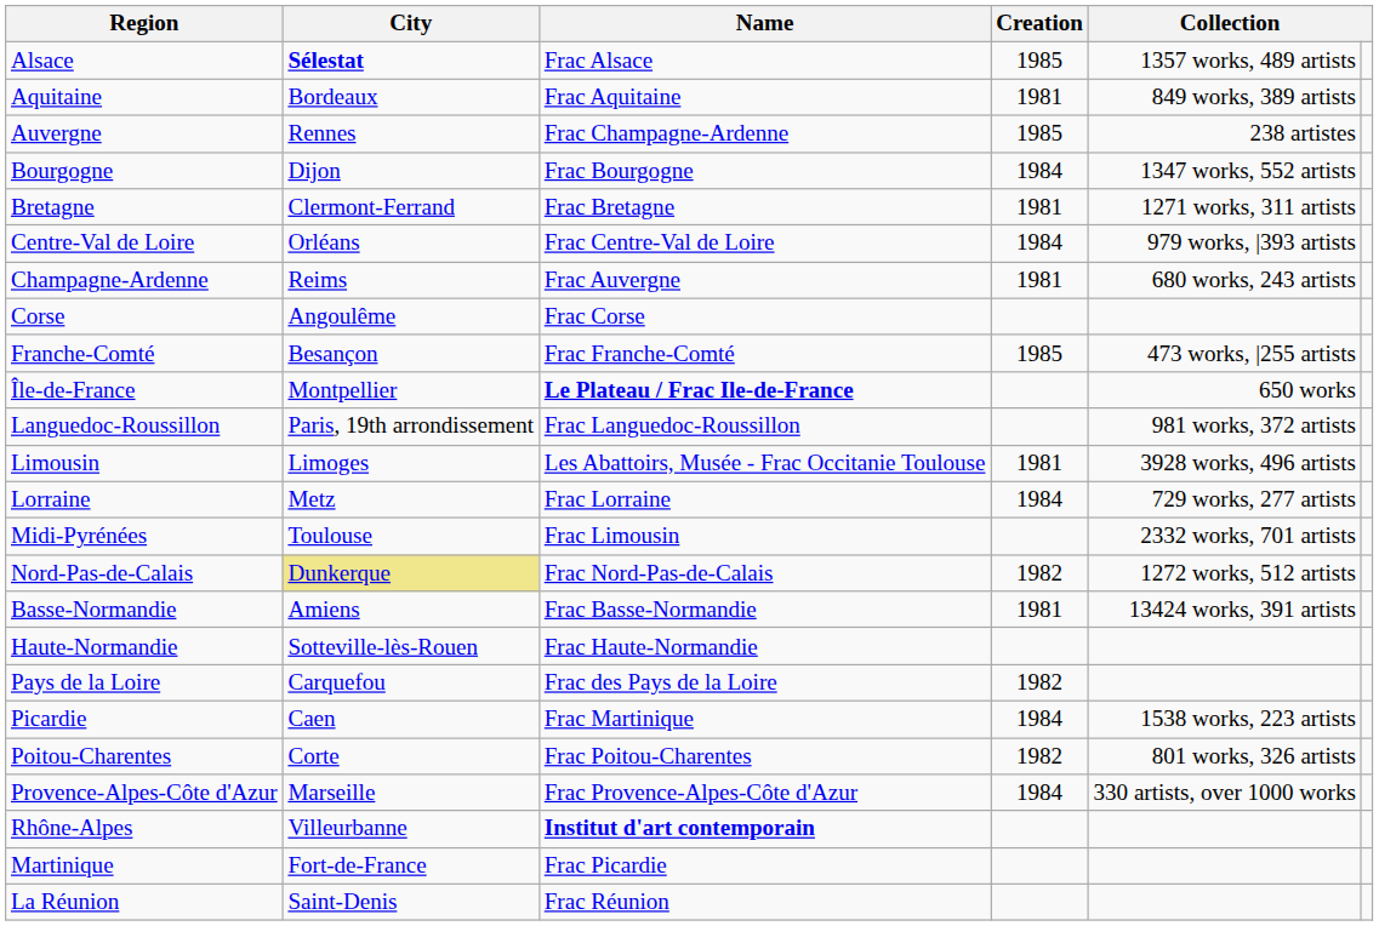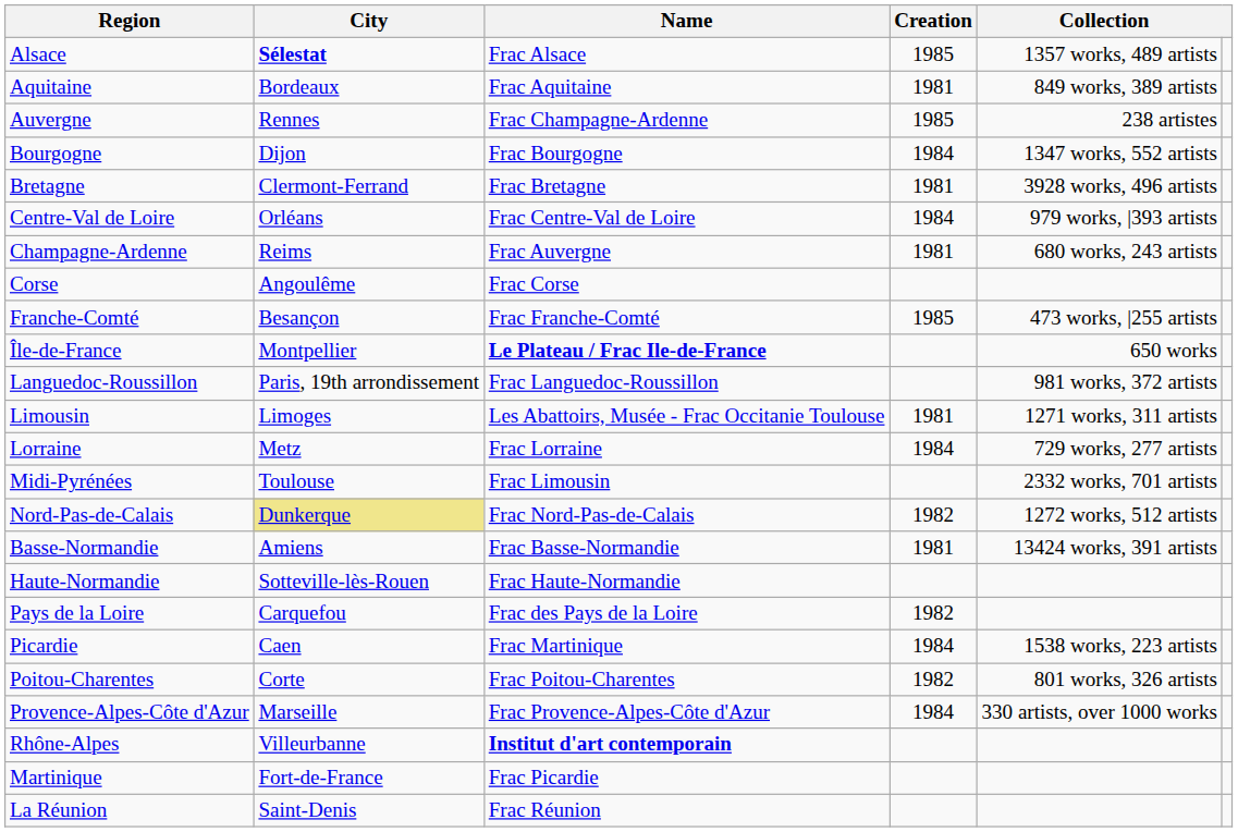Bretagne | column 5: 1271 works, 311 artists -> 3928 works, 496 artists
Limousin | column 5: 3928 works, 496 artists -> 1271 works, 311 artists
